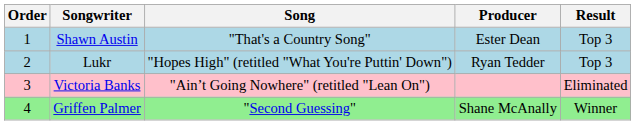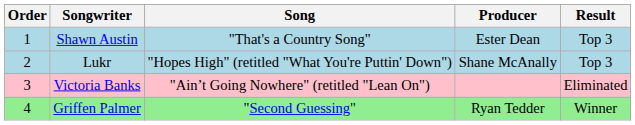Lukr | Producer: Ryan Tedder -> Shane McAnally
Griffen Palmer | Producer: Shane McAnally -> Ryan Tedder
